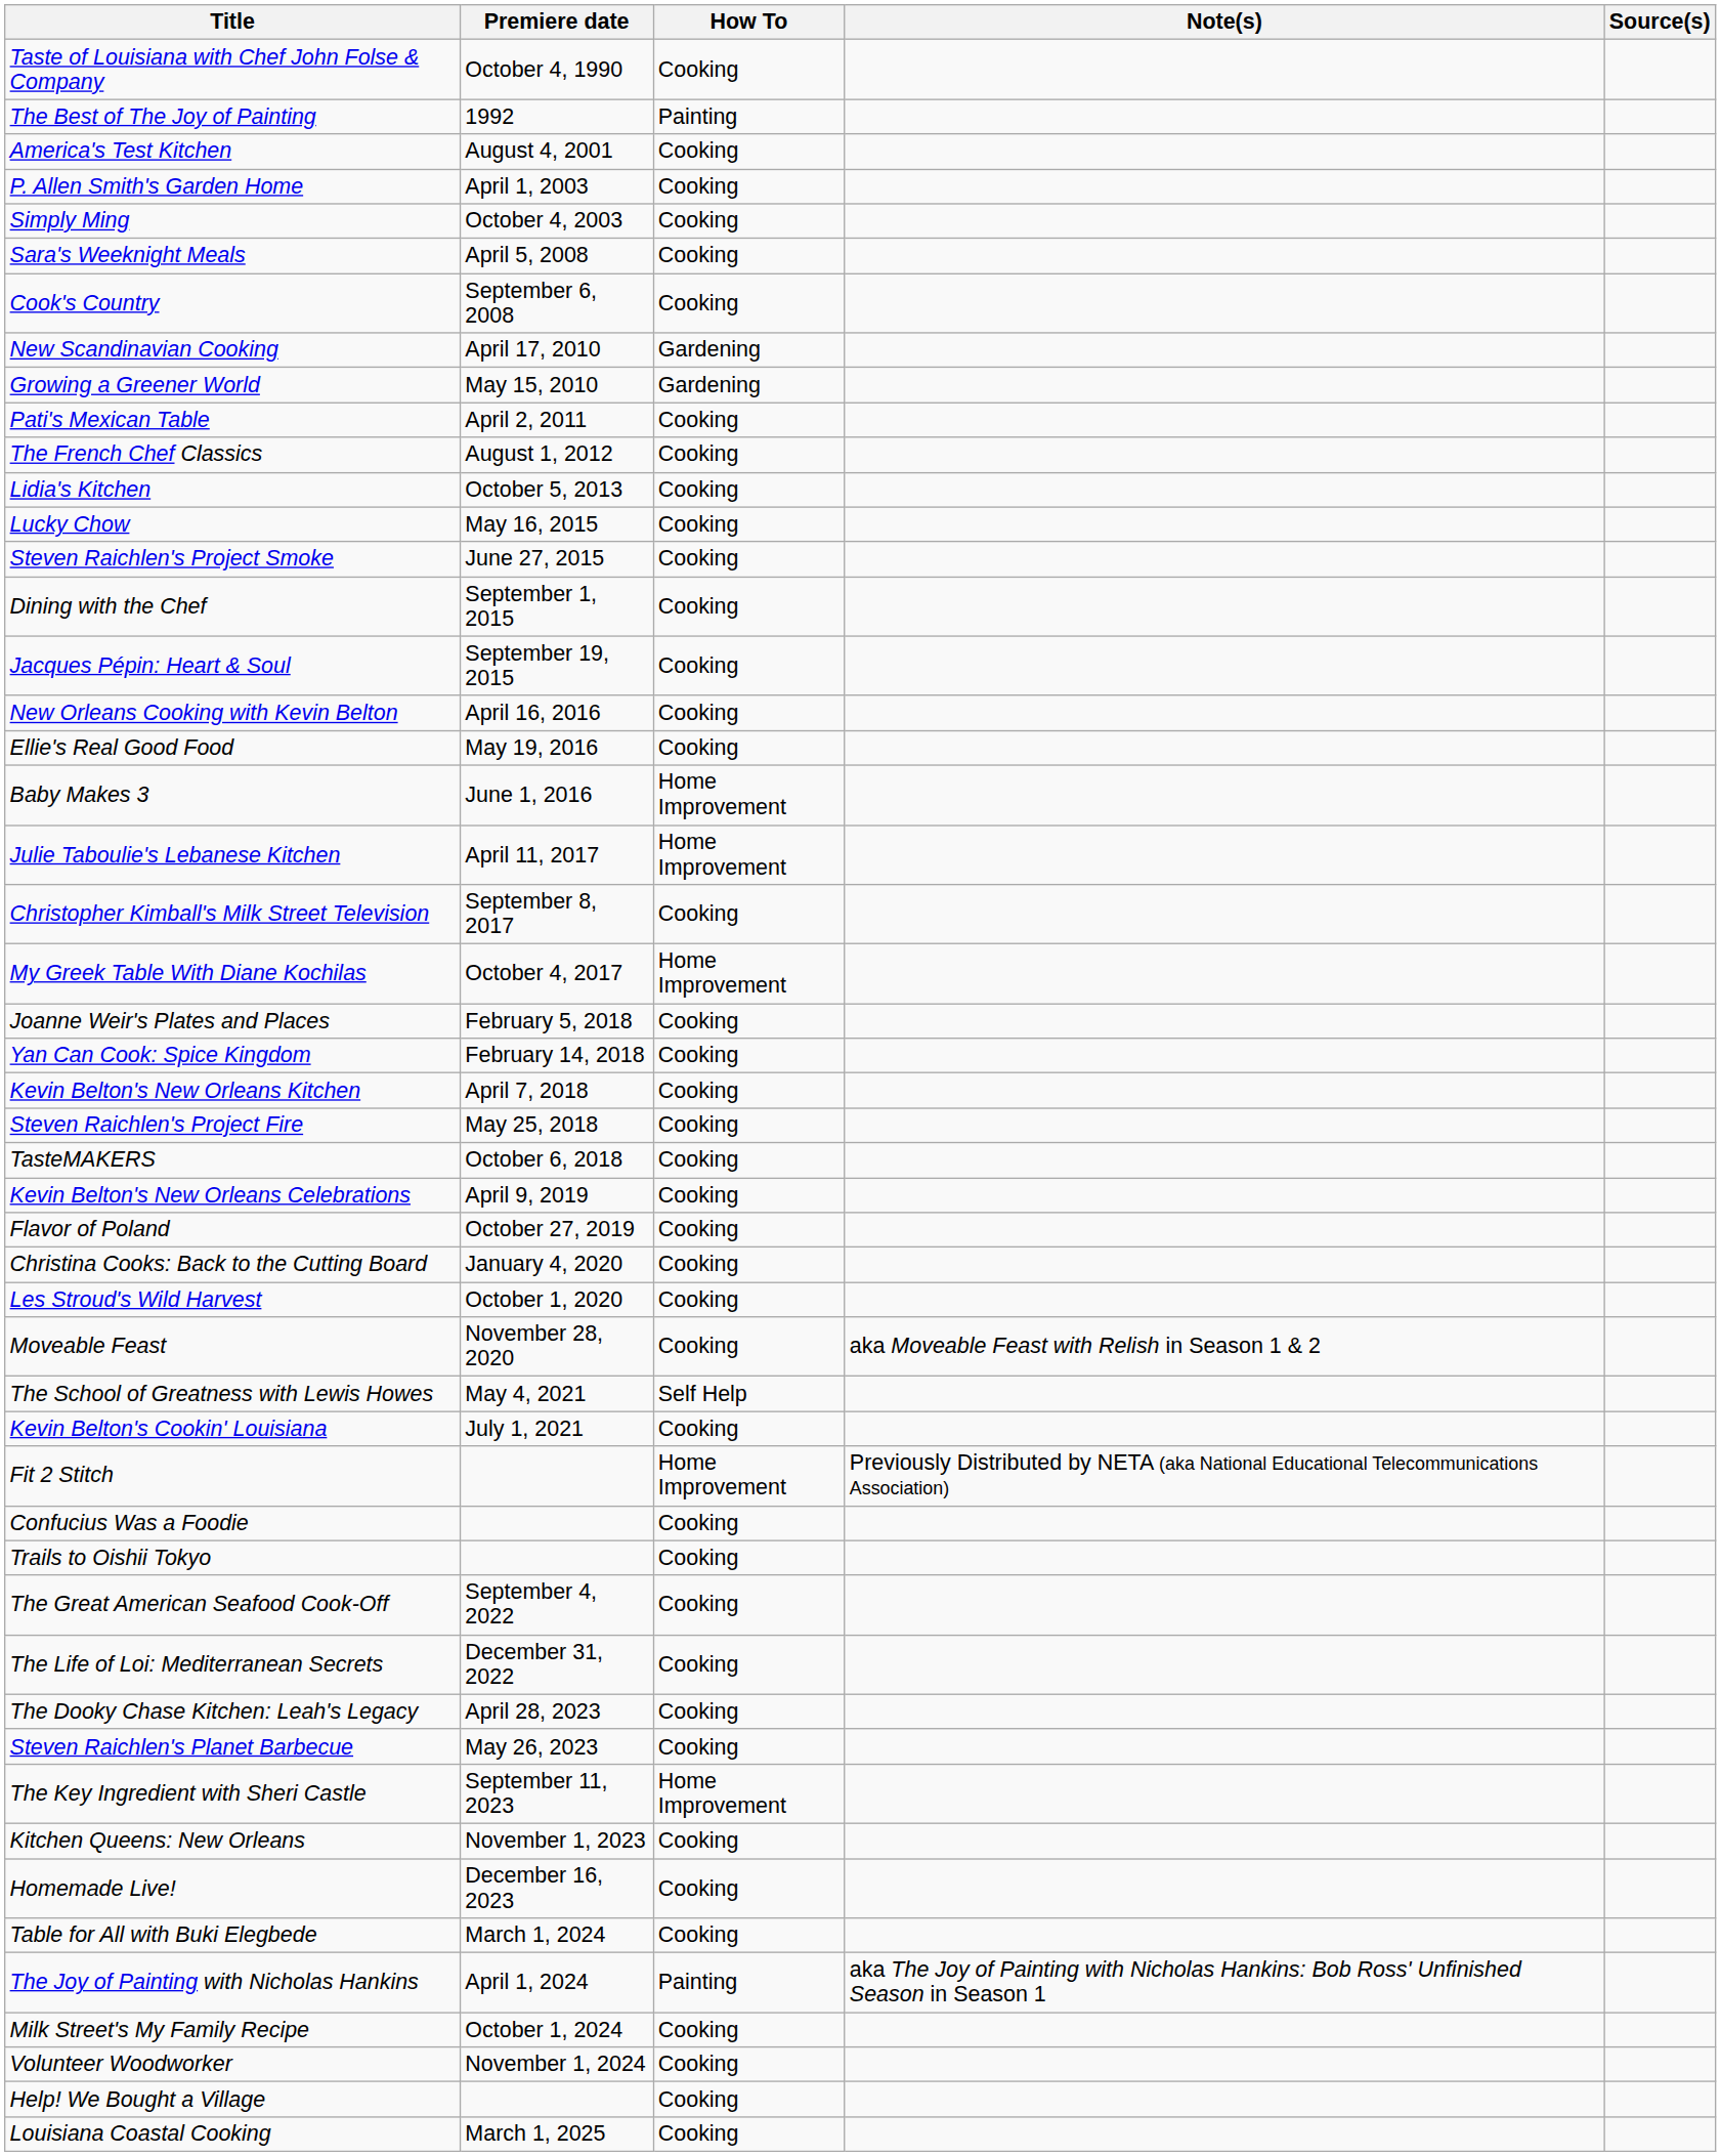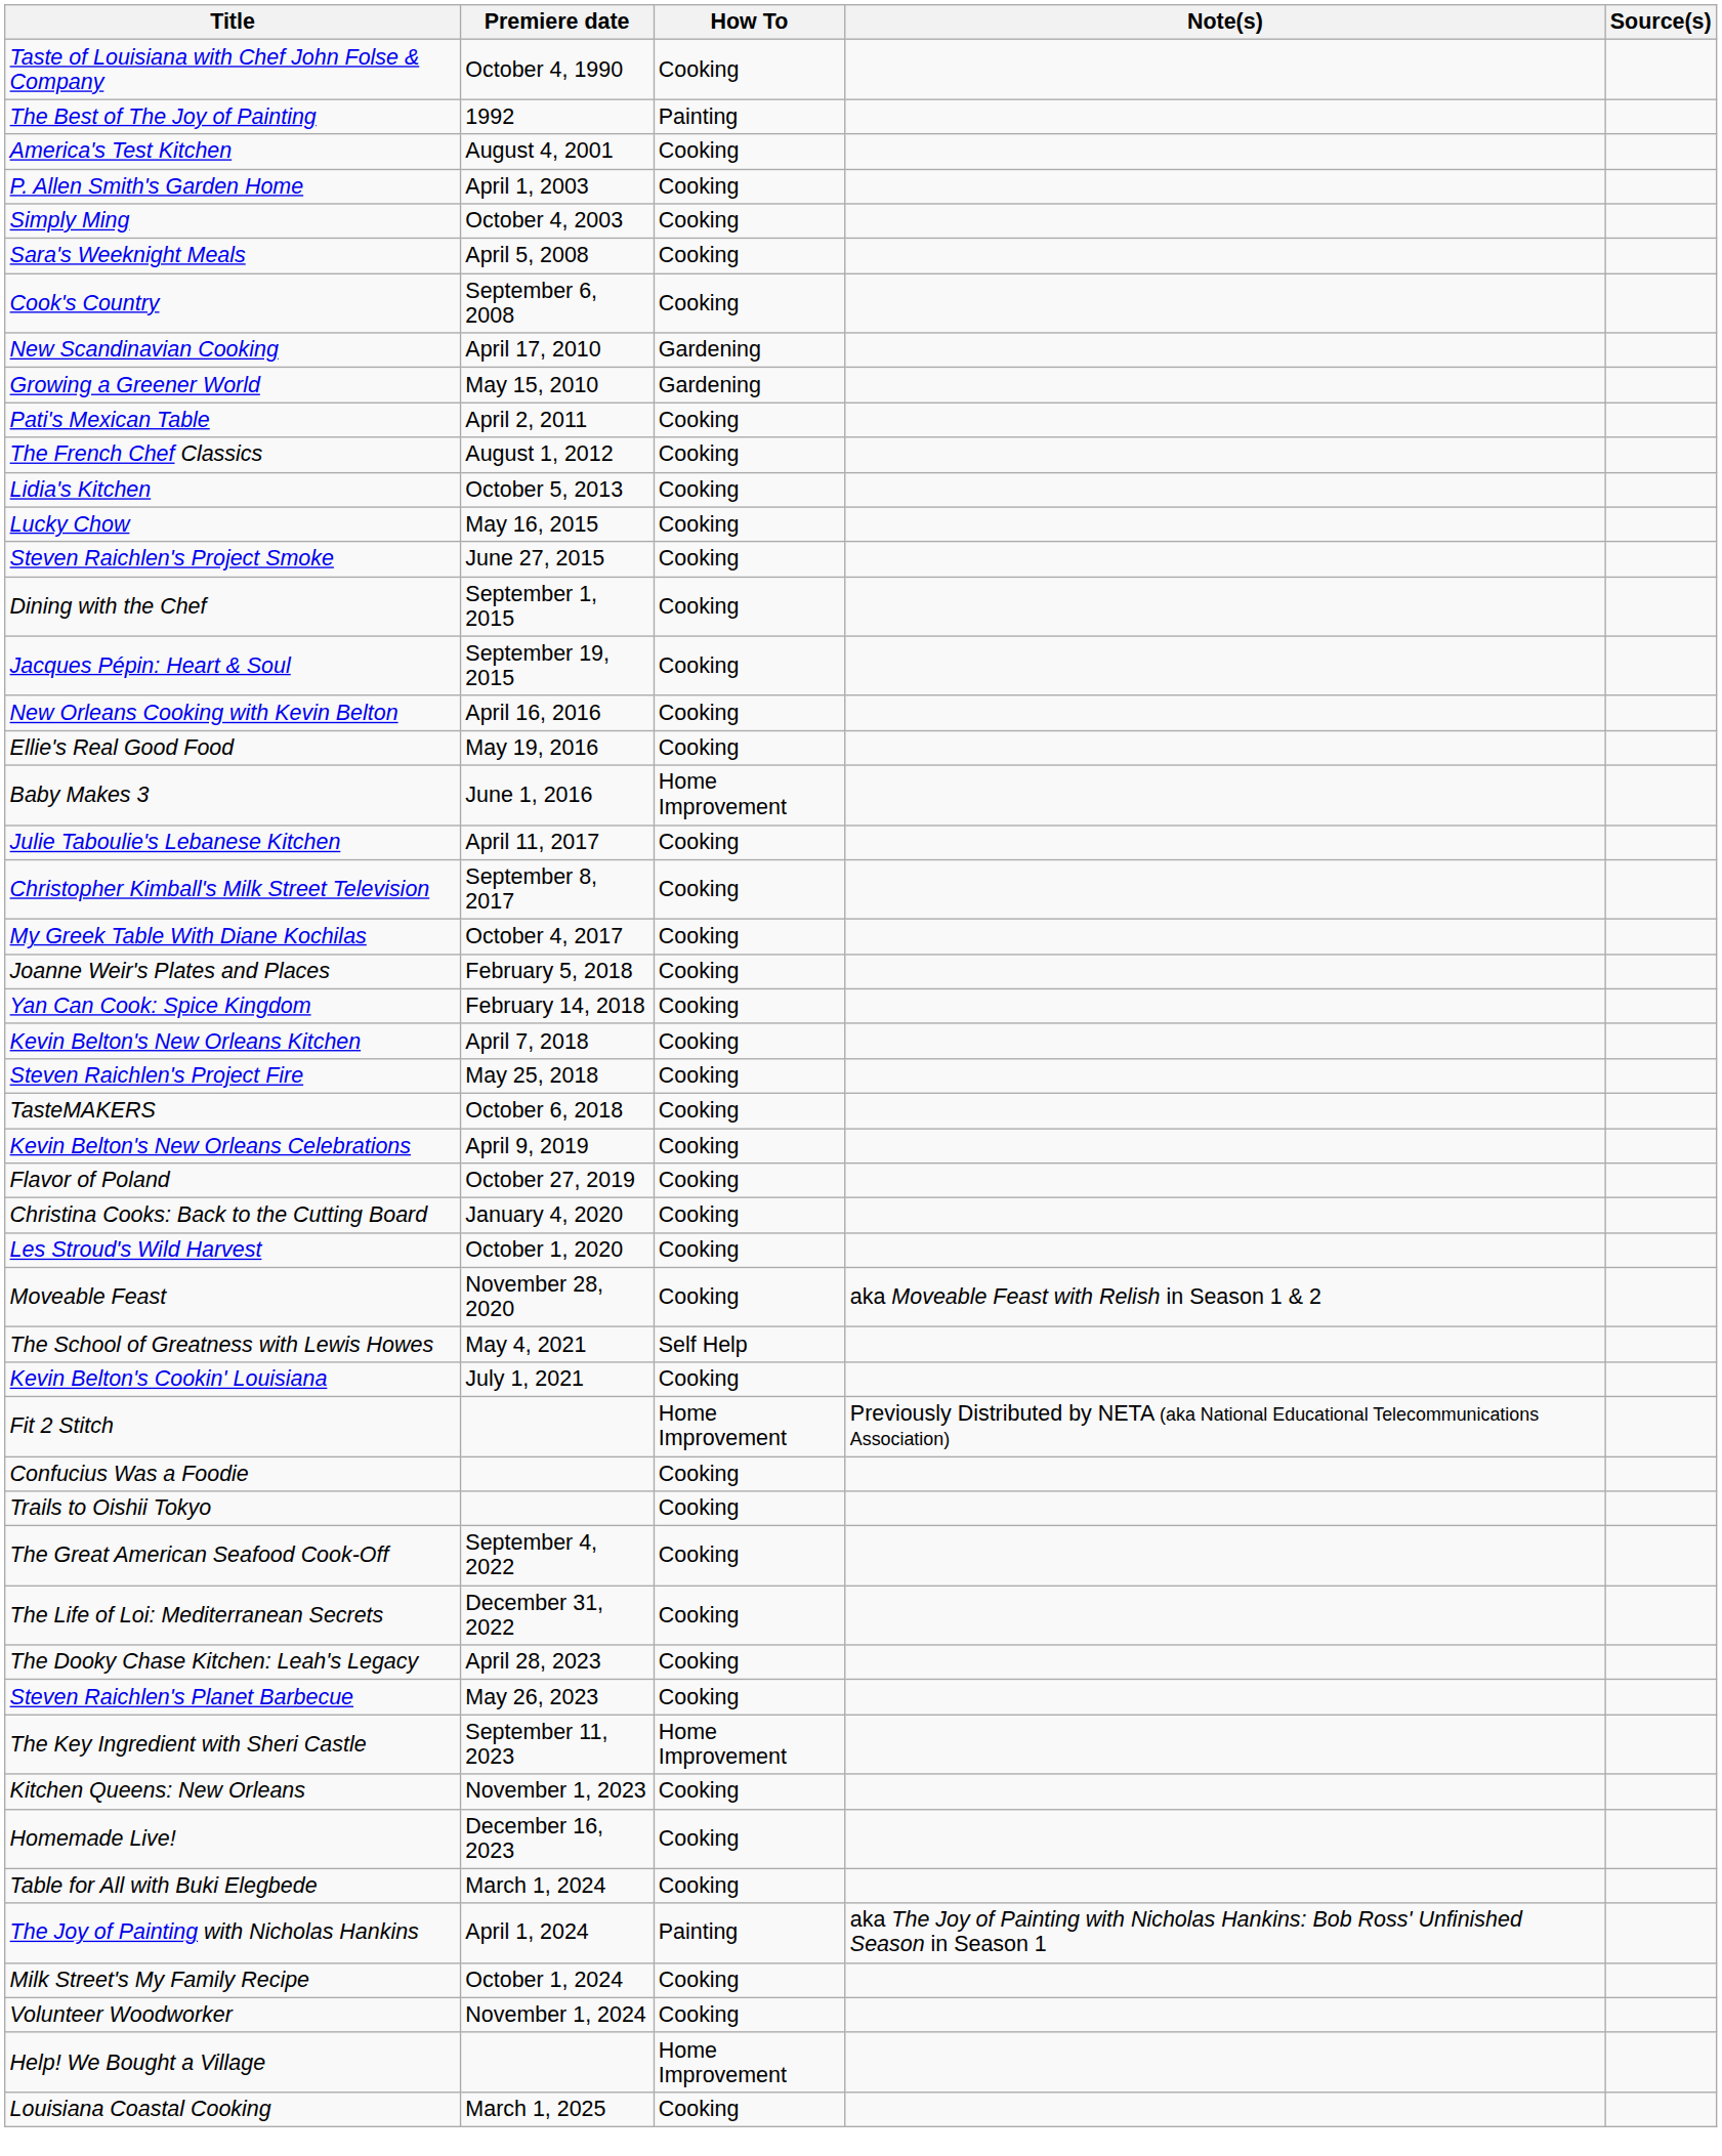Julie Taboulie's Lebanese Kitchen | How To: Home Improvement -> Cooking
My Greek Table With Diane Kochilas | How To: Home Improvement -> Cooking
Help! We Bought a Village | How To: Cooking -> Home Improvement
